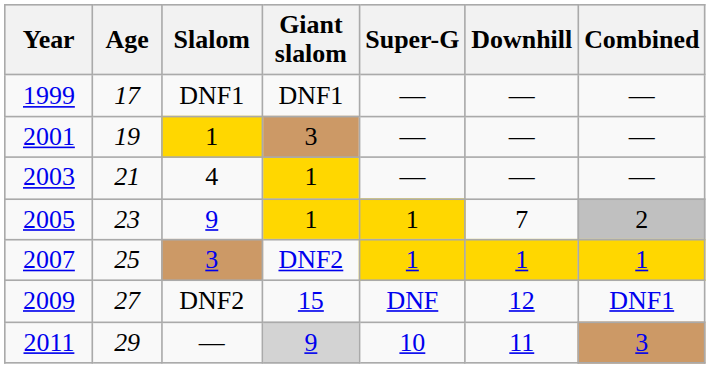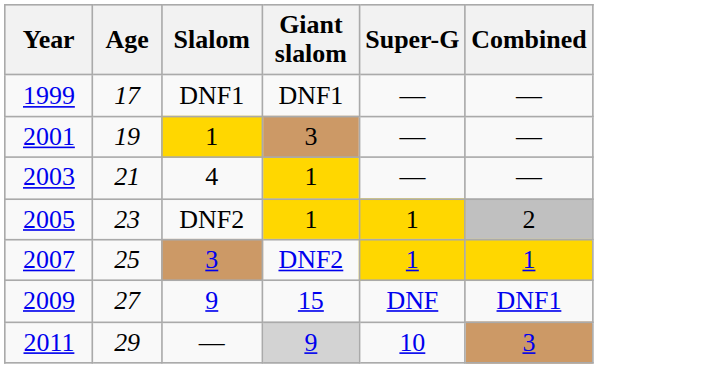- column: Downhill | — | — | — | 7 | 1 | 12 | 11
2005 | Slalom: 9 -> DNF2
2009 | Slalom: DNF2 -> 9
